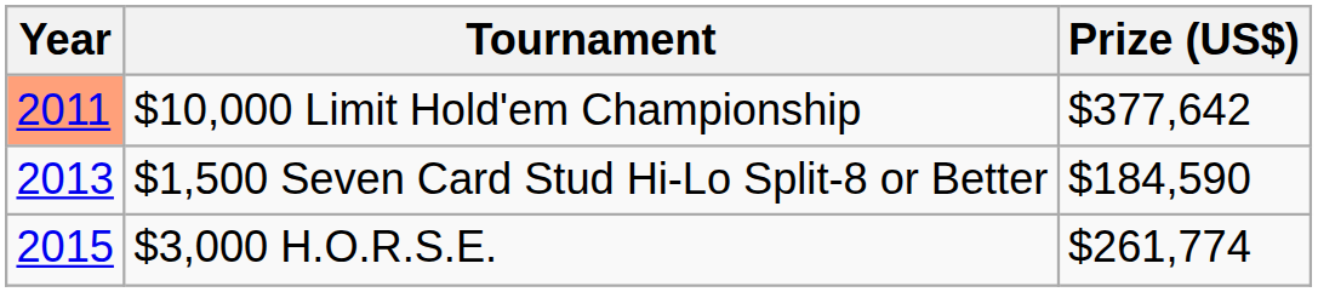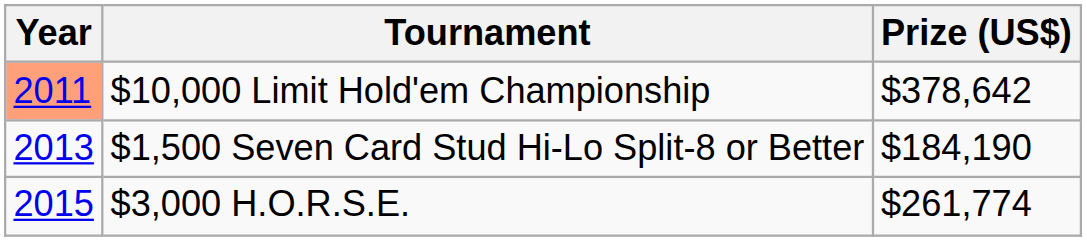$10,000 Limit Hold'em Championship | Prize (US$): $377,642 -> $378,642
$1,500 Seven Card Stud Hi-Lo Split-8 or Better | Prize (US$): $184,590 -> $184,190
